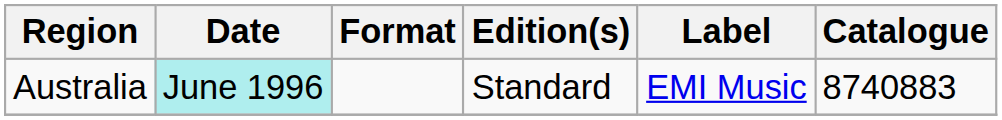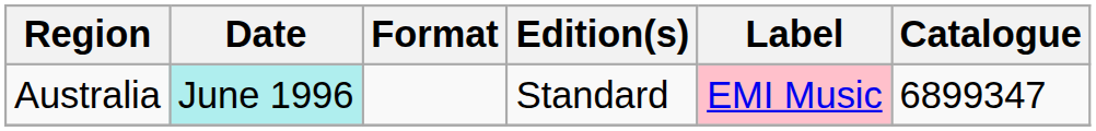Australia | Label: no background -> pink background
Australia | Catalogue: 8740883 -> 6899347
